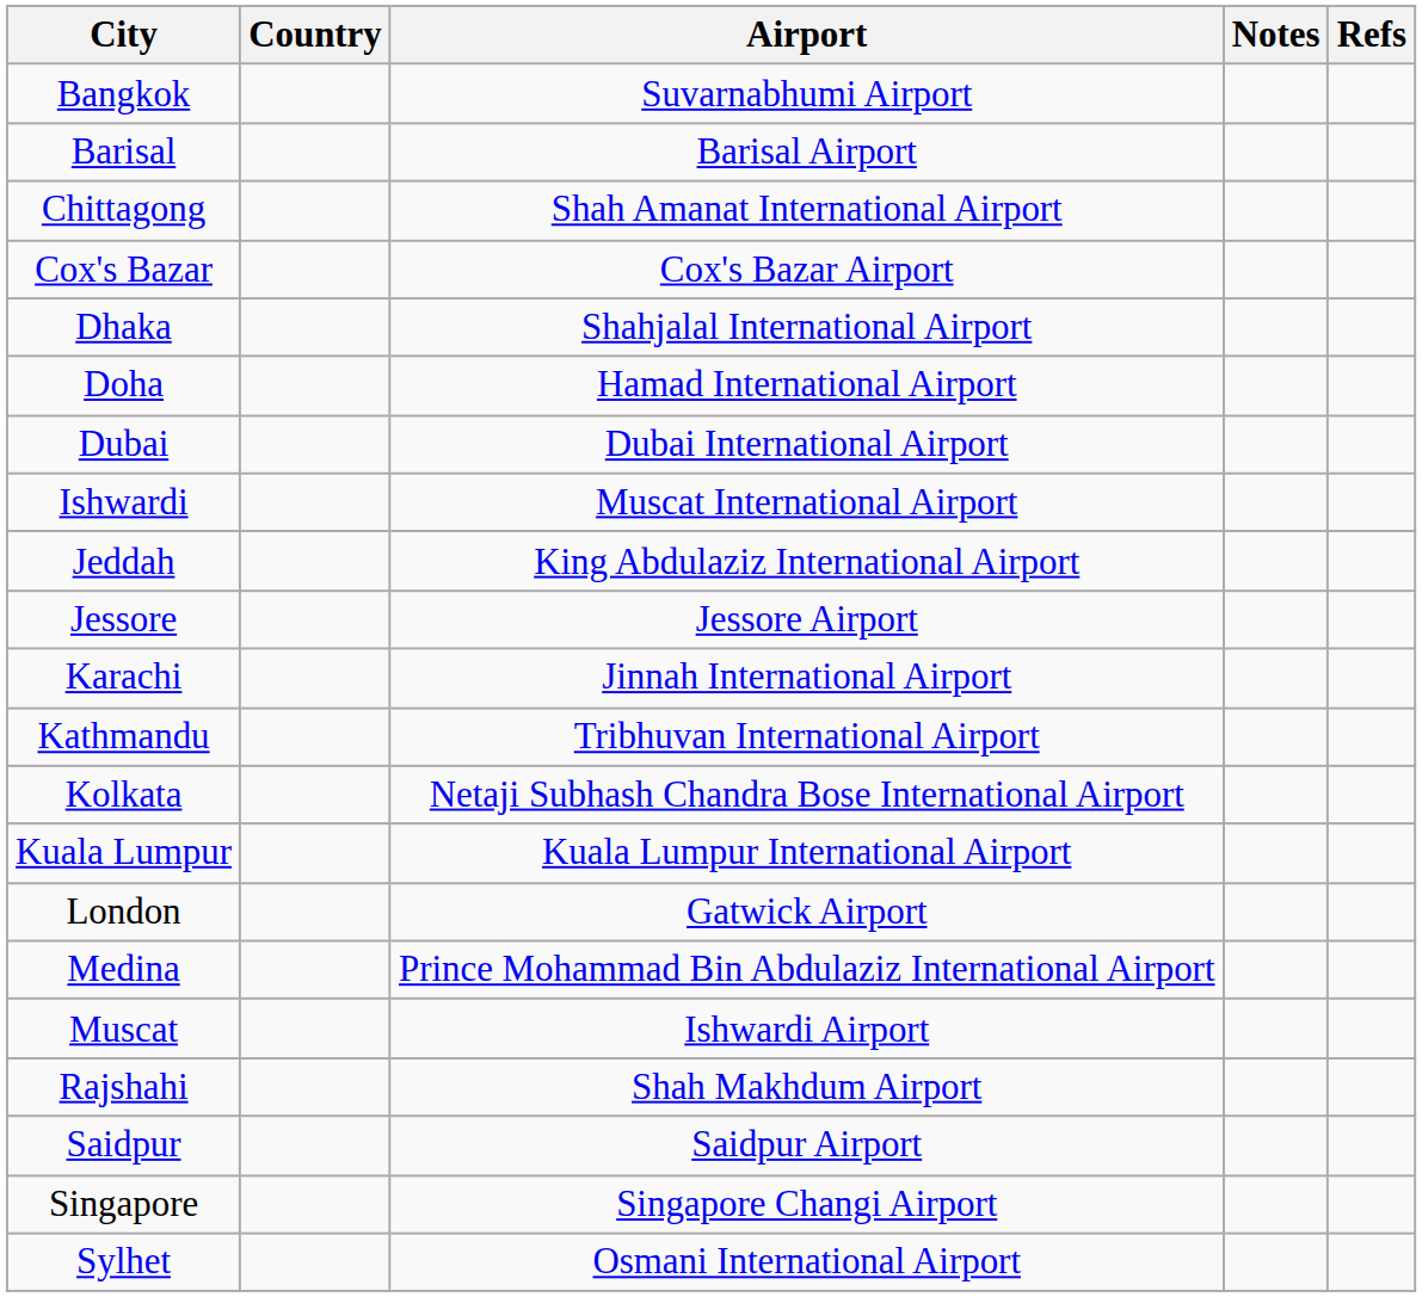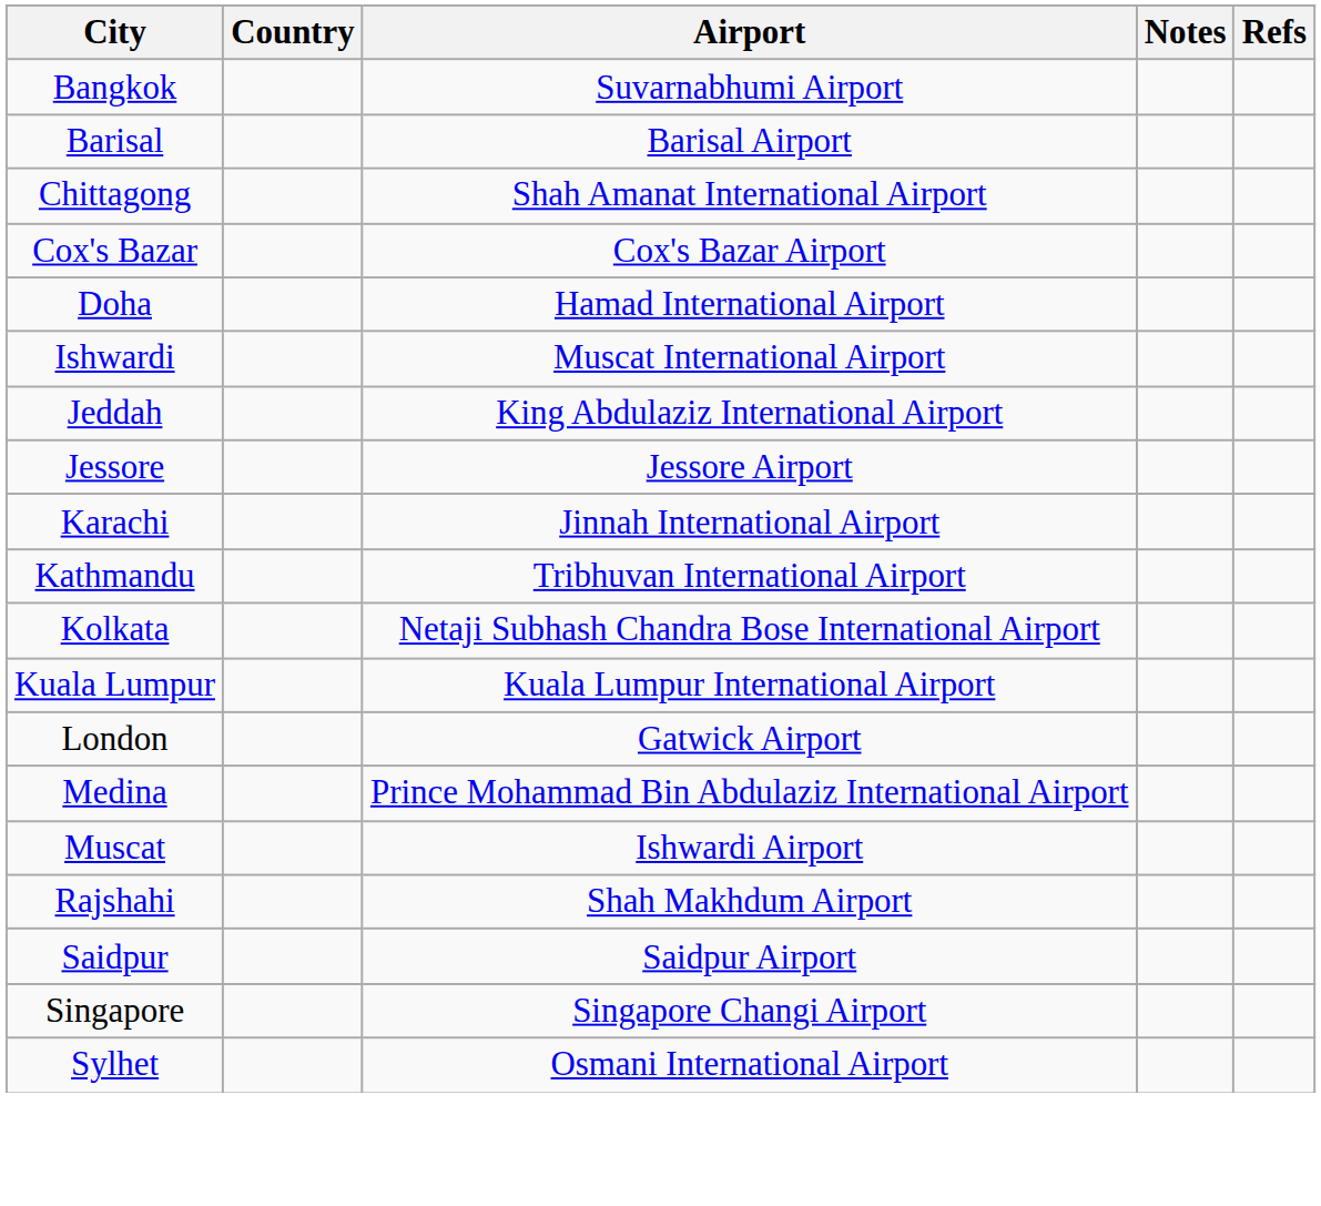- row: Dhaka | Shahjalal International Airport
- row: Dubai | Dubai International Airport
